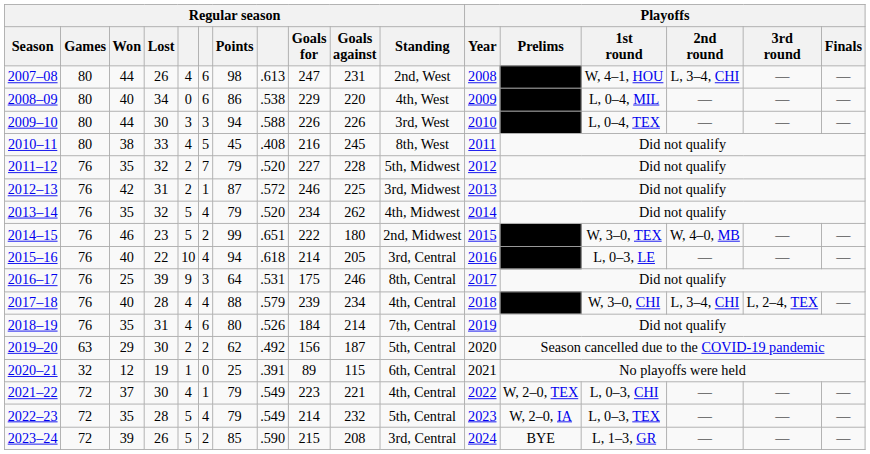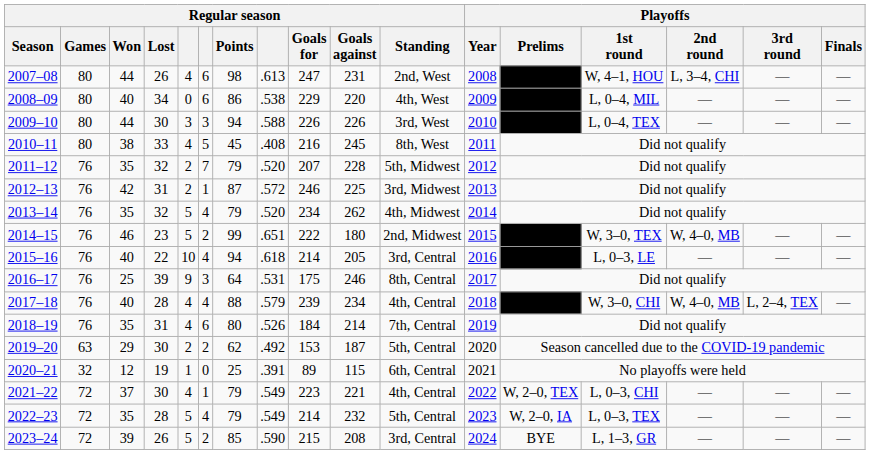2011–12 | Regular season / Goals for: 227 -> 207
2017–18 | Playoffs / 2nd round: L, 3–4, CHI -> W, 4–0, MB
2019–20 | Regular season / Goals for: 156 -> 153
